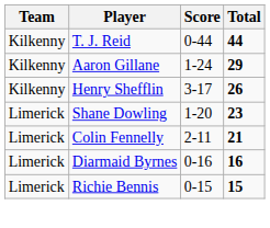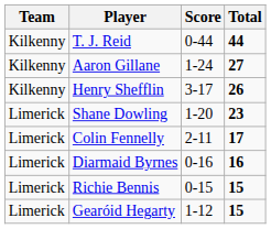Aaron Gillane | Total: 29 -> 27
Colin Fennelly | Total: 21 -> 17
+ row: Limerick | Gearóid Hegarty | 1-12 | 15
